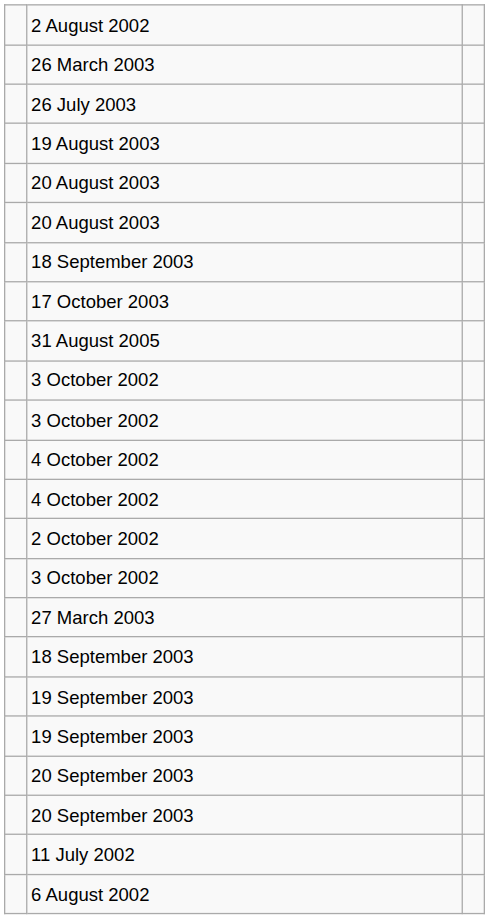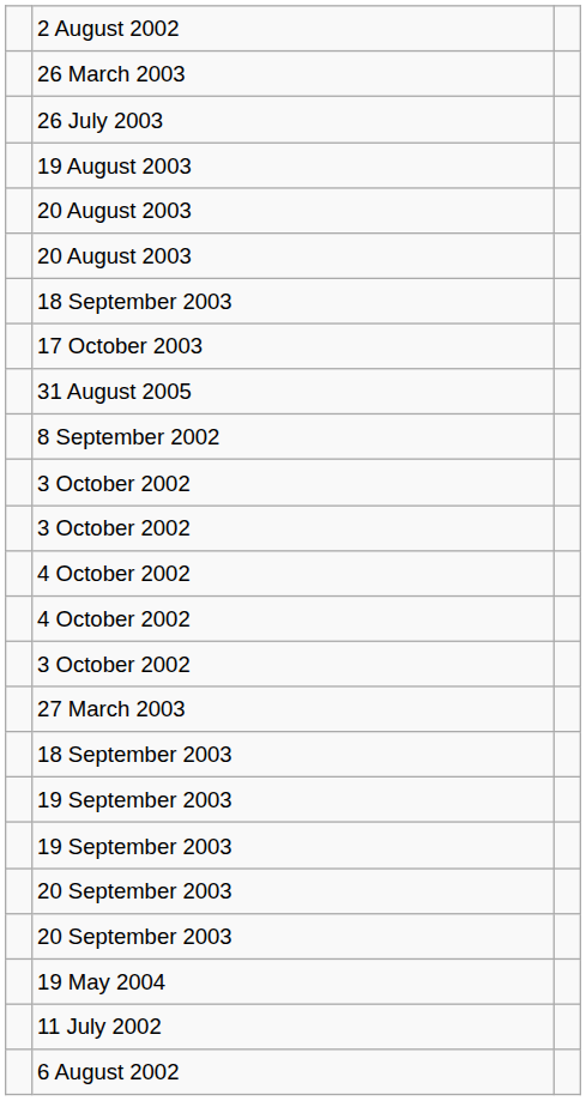+ row: 8 September 2002
- row: 2 October 2002
+ row: 19 May 2004
